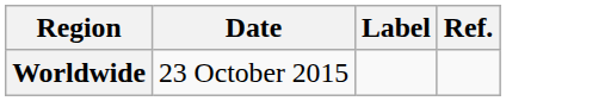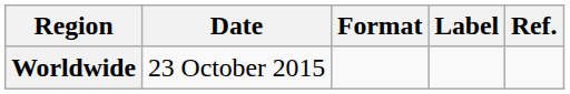+ column: Format
